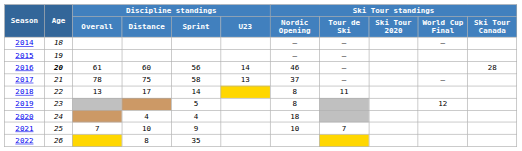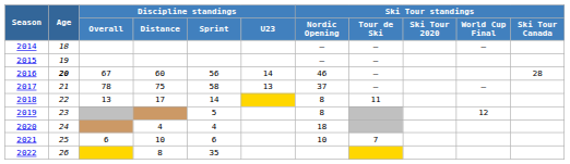2016 | Discipline standings / Overall: 61 -> 67
2021 | Discipline standings / Overall: 7 -> 6
2021 | Discipline standings / Sprint: 9 -> 6
